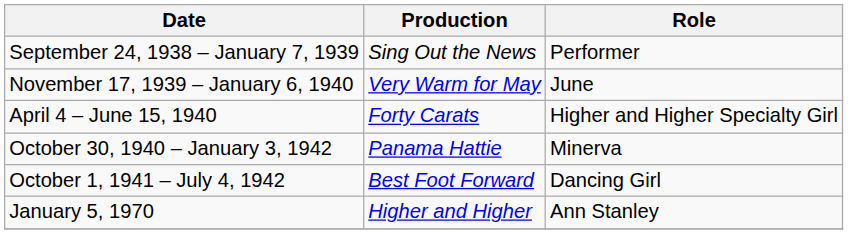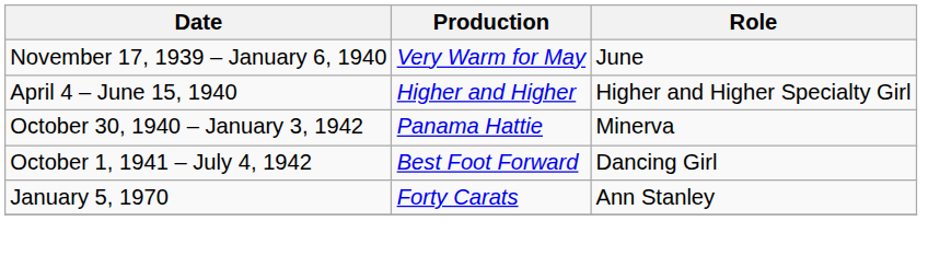- row: September 24, 1938 – January 7, 1939 | Sing Out the News | Performer
April 4 – June 15, 1940 | Production: Forty Carats -> Higher and Higher
January 5, 1970 | Production: Higher and Higher -> Forty Carats
